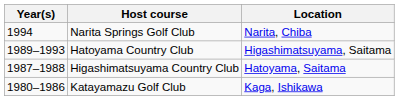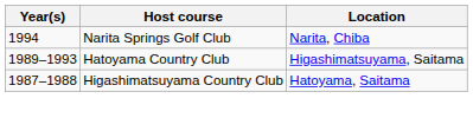- row: 1980–1986 | Katayamazu Golf Club | Kaga, Ishikawa
